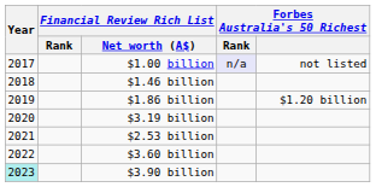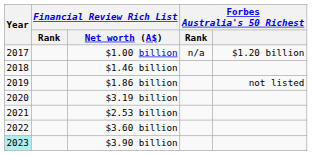$1.00 billion | Forbes Australia's 50 Richest / Rank: lavender background -> no background
$1.00 billion | Forbes Australia's 50 Richest: not listed -> $1.20 billion
$1.86 billion | Forbes Australia's 50 Richest: $1.20 billion -> not listed
